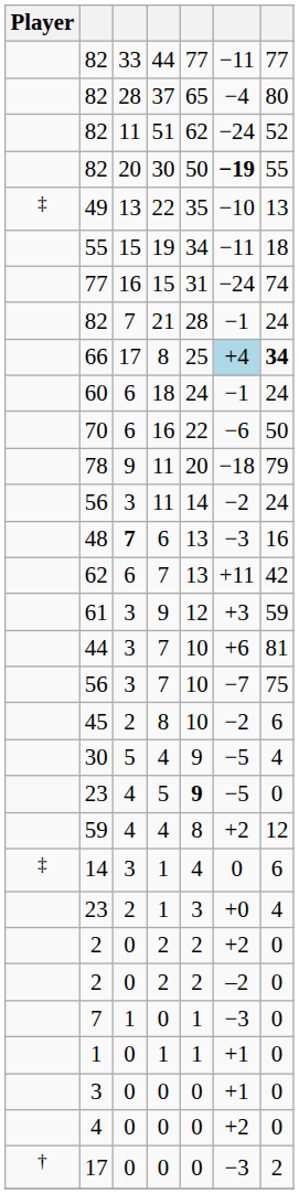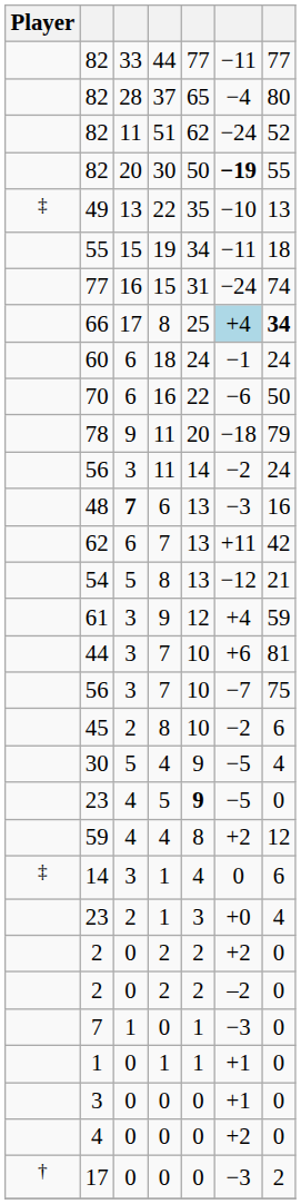- row: 82 | 7 | 21 | 28 | −1 | 24
+ row: 54 | 5 | 8 | 13 | −12 | 21
61 | column 6: +3 -> +4
